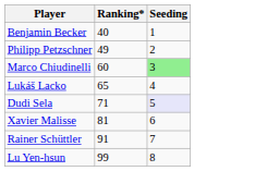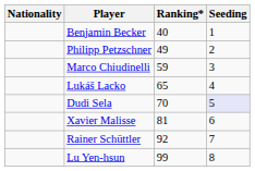+ column: Nationality
Marco Chiudinelli | Ranking*: 60 -> 59
Marco Chiudinelli | Seeding: lightgreen background -> no background
Dudi Sela | Ranking*: 71 -> 70
Rainer Schüttler | Ranking*: 91 -> 92
